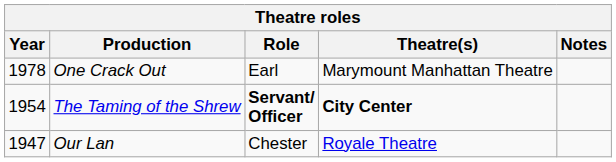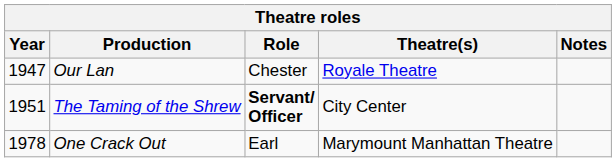rows swapped: One Crack Out <-> Our Lan
The Taming of the Shrew | Year: 1954 -> 1951
The Taming of the Shrew | Theatre(s): bold -> normal
